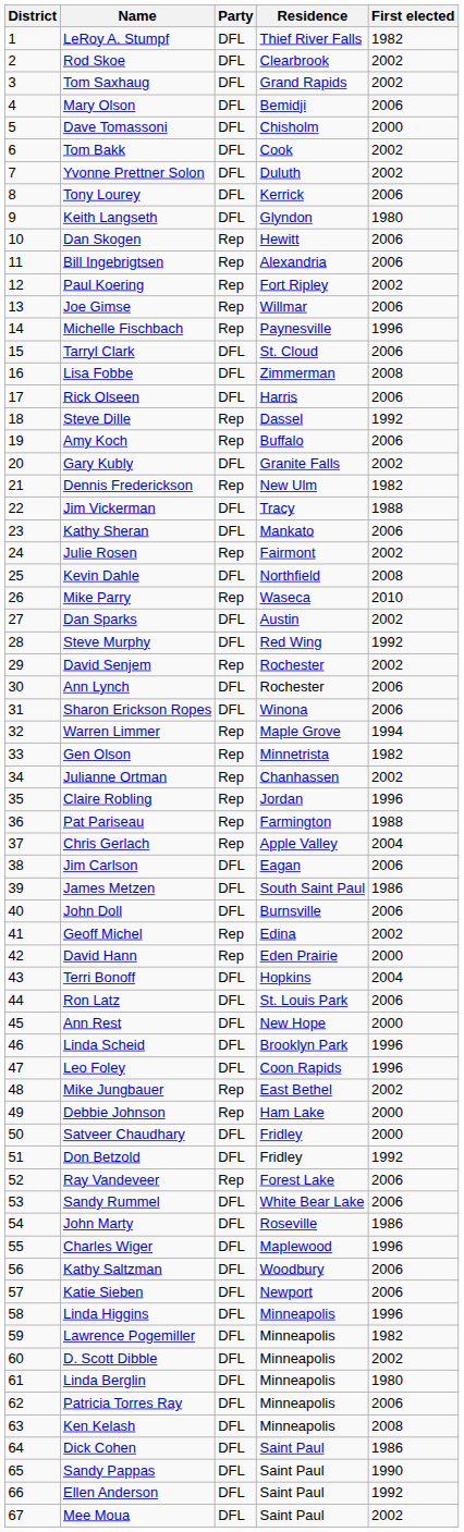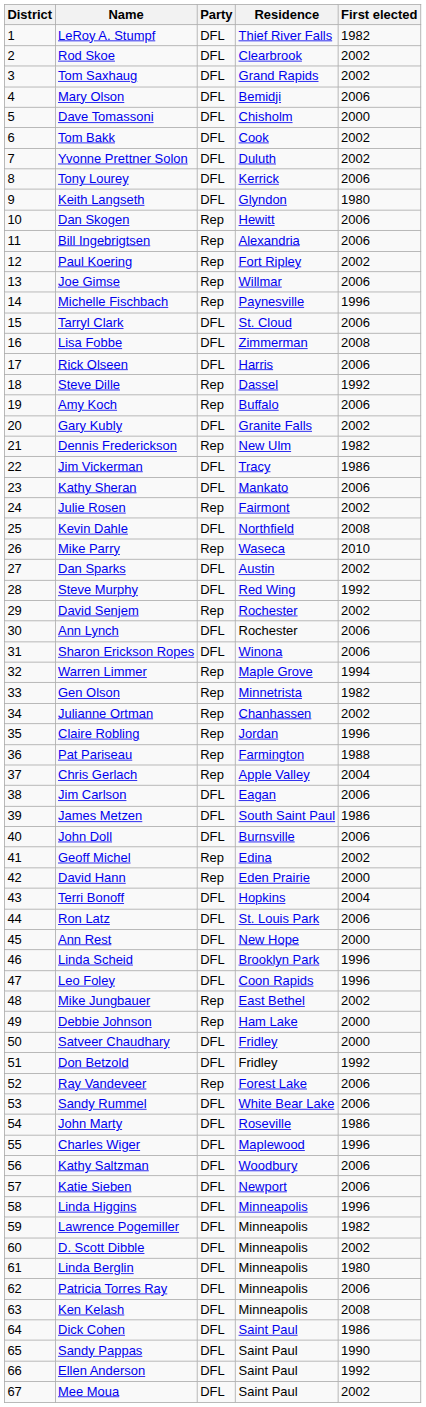Jim Vickerman | First elected: 1988 -> 1986
